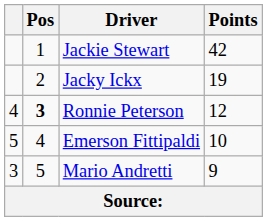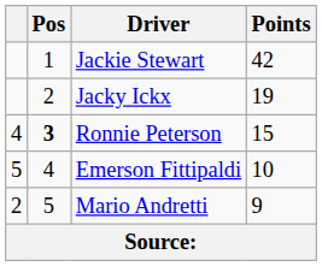Ronnie Peterson | Points: 12 -> 15
Mario Andretti | column 1: 3 -> 2
